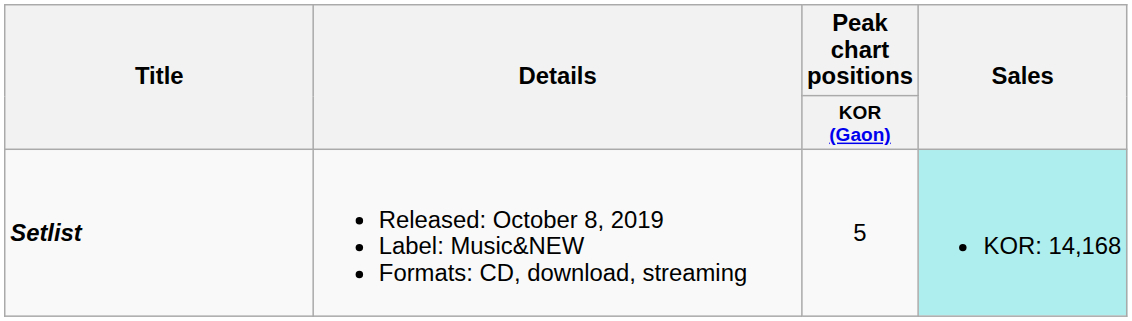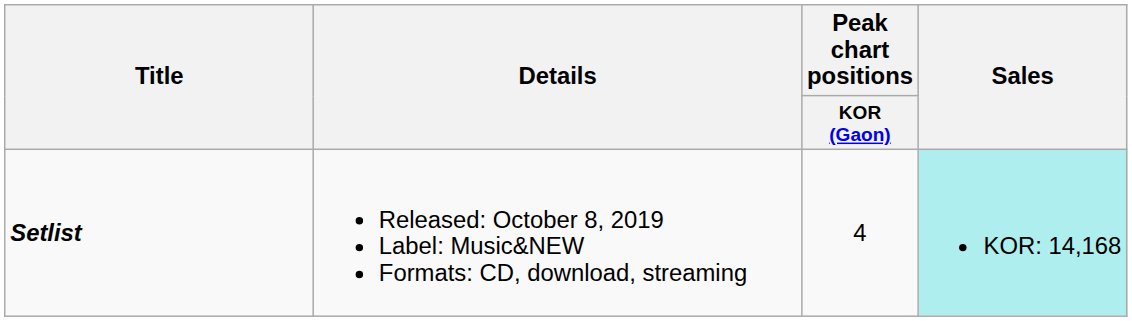Setlist | Peak chart positions / KOR (Gaon): 5 -> 4
